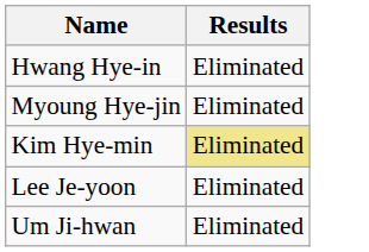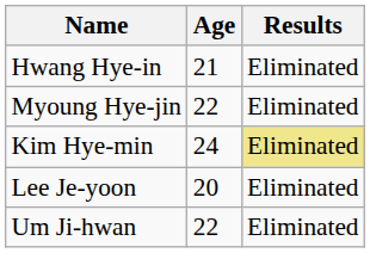+ column: Age | 21 | 22 | 24 | 20 | 22
